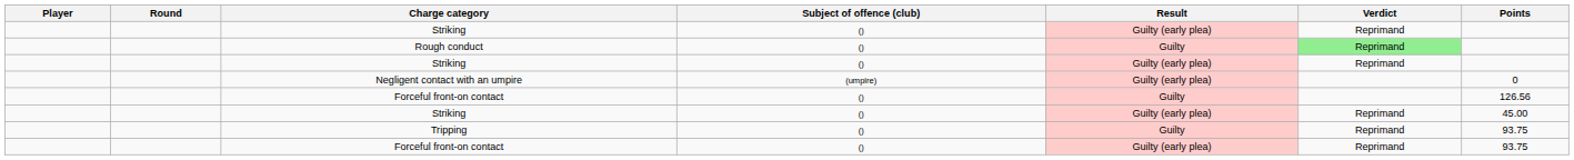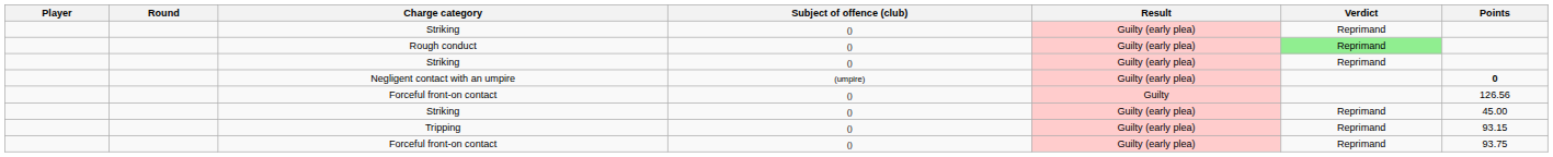Rough conduct | Result: Guilty -> Guilty (early plea)
Negligent contact with an umpire | Points: normal -> bold
Tripping | Result: Guilty -> Guilty (early plea)
Tripping | Points: 93.75 -> 93.15
